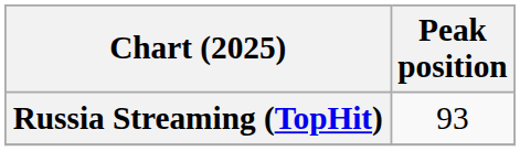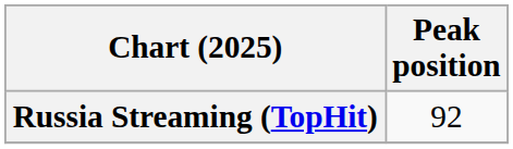Russia Streaming (TopHit) | Peak position: 93 -> 92
